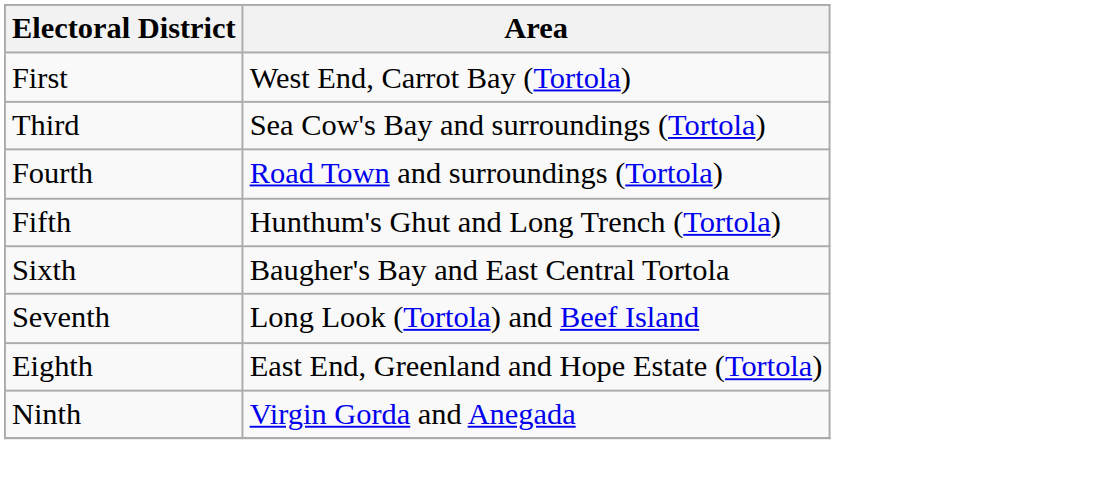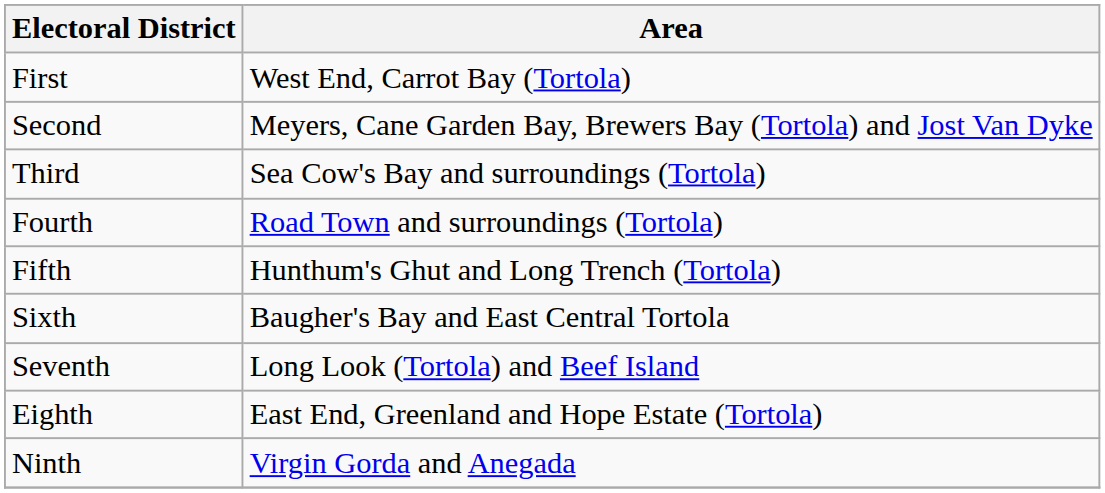+ row: Second | Meyers, Cane Garden Bay, Brewers Bay (Tortola) and Jost Van Dyke
